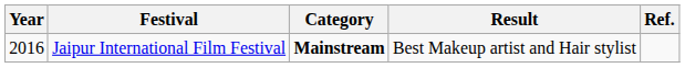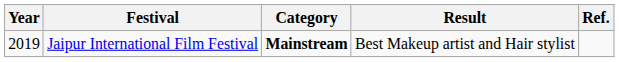Jaipur International Film Festival | Year: 2016 -> 2019
